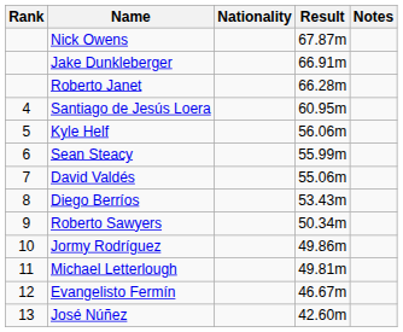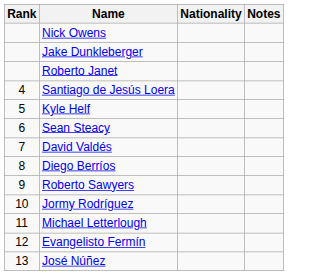- column: Result | 67.87m | 66.91m | 66.28m | 60.95m | 56.06m | 55.99m | 55.06m | 53.43m | 50.34m | 49.86m | 49.81m | 46.67m | 42.60m
